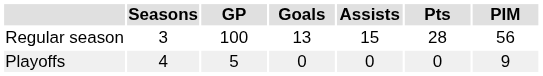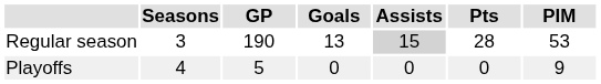Regular season | GP: 100 -> 190
Regular season | Assists: no background -> lightgrey background
Regular season | PIM: 56 -> 53
